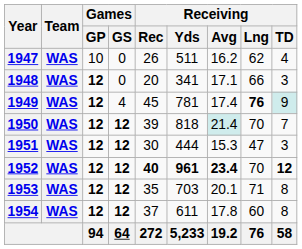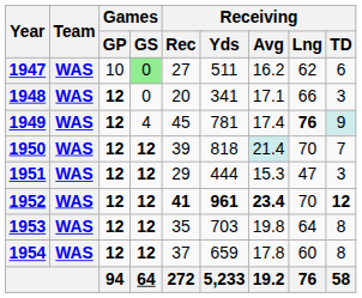1947 | Games / GS: no background -> lightgreen background
1947 | Receiving / Rec: 26 -> 27
1947 | Receiving / TD: 4 -> 6
1951 | Receiving / Rec: 30 -> 29
1952 | Receiving / Rec: 40 -> 41
1953 | Receiving / Avg: 20.1 -> 19.8
1953 | Receiving / Lng: 71 -> 64
1954 | Receiving / Yds: 611 -> 659
